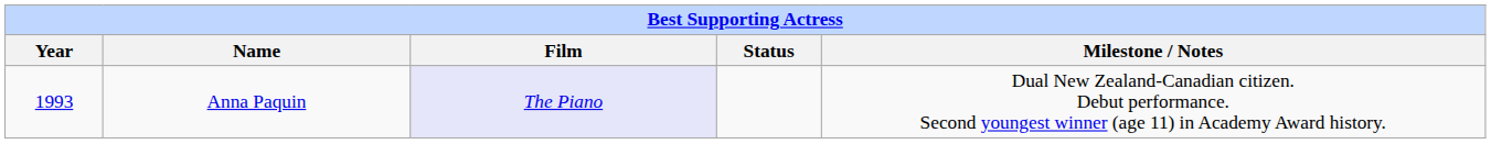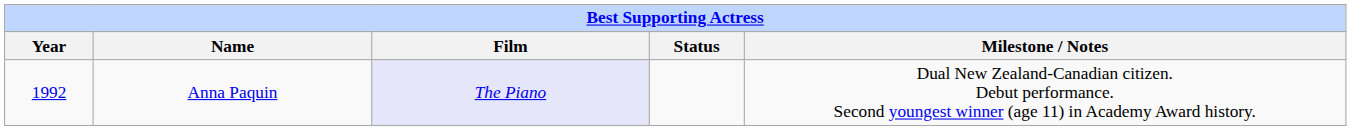Anna Paquin | Year: 1993 -> 1992
